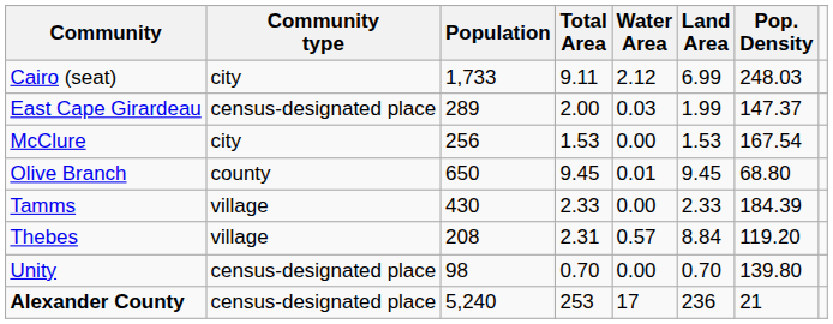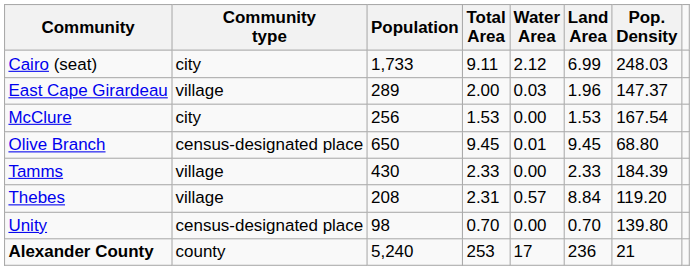East Cape Girardeau | Community type: census-designated place -> village
East Cape Girardeau | Land Area: 1.99 -> 1.96
Olive Branch | Community type: county -> census-designated place
Alexander County | Community type: census-designated place -> county
